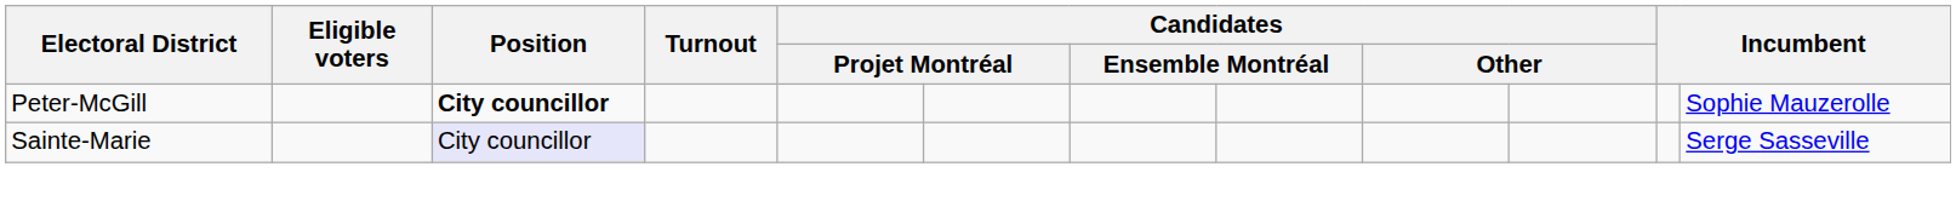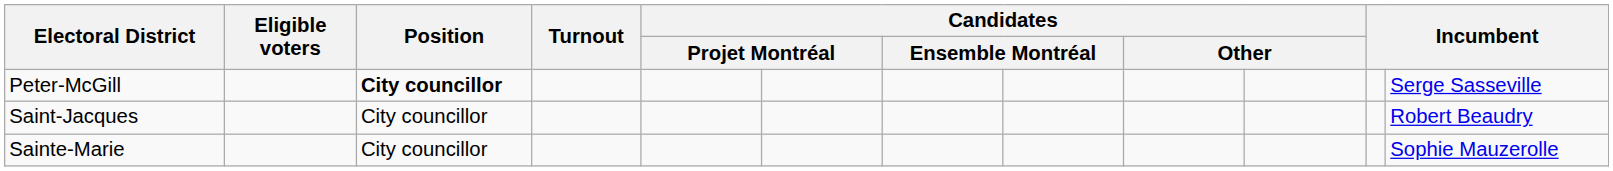Peter-McGill | column 12: Sophie Mauzerolle -> Serge Sasseville
+ row: Saint-Jacques | City councillor | Robert Beaudry
Sainte-Marie | Position: lavender background -> no background
Sainte-Marie | column 12: Serge Sasseville -> Sophie Mauzerolle
